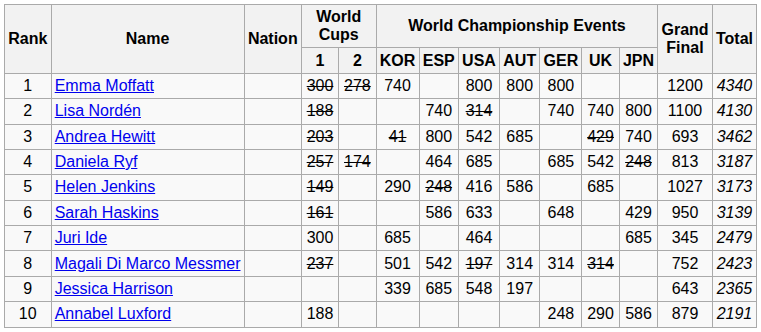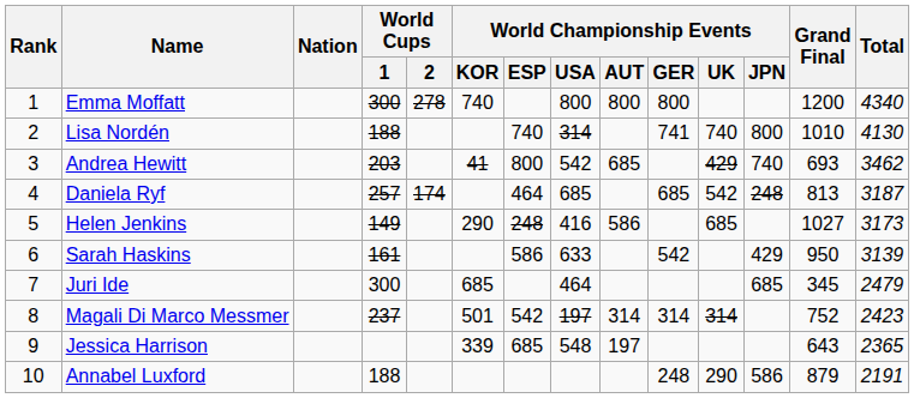Lisa Nordén | World Championship Events / GER: 740 -> 741
Lisa Nordén | Grand Final: 1100 -> 1010
Sarah Haskins | World Championship Events / GER: 648 -> 542
